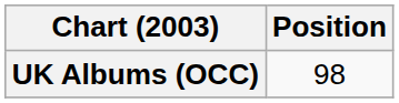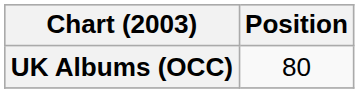UK Albums (OCC) | Position: 98 -> 80
